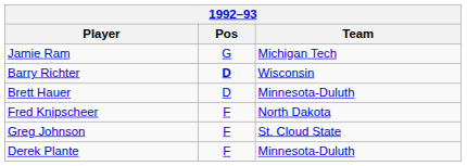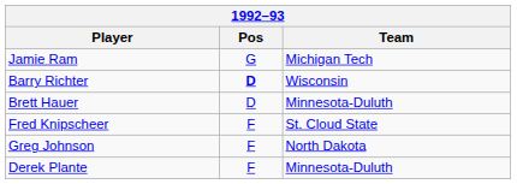Fred Knipscheer | Team: North Dakota -> St. Cloud State
Greg Johnson | Team: St. Cloud State -> North Dakota
